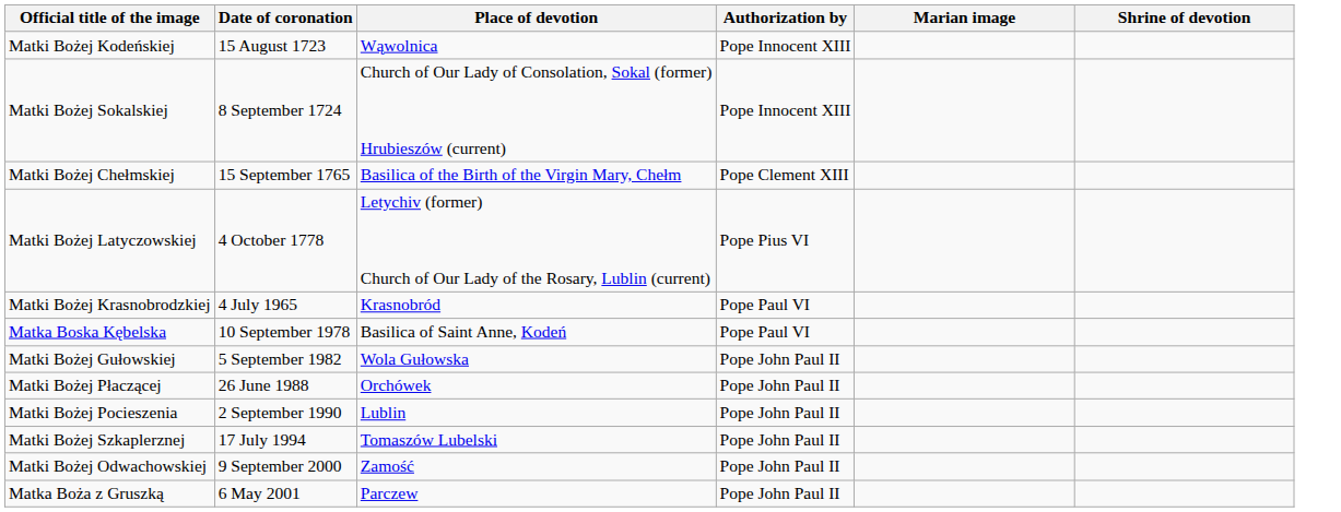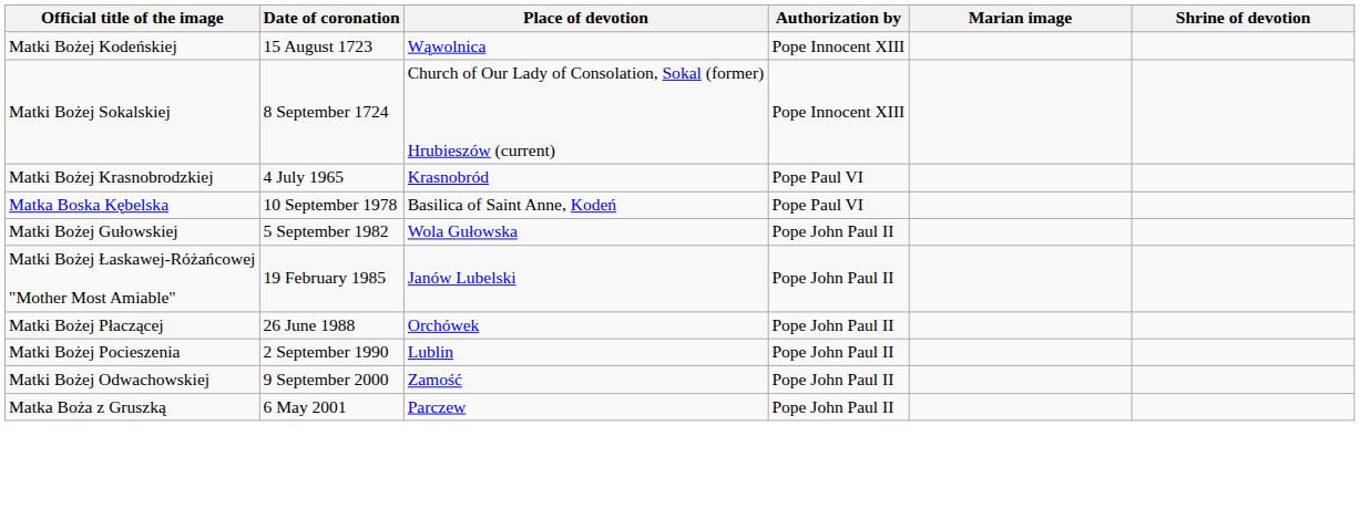- row: Matki Bożej Chełmskiej | 15 September 1765 | Basilica of the Birth of the Virgin Mary, Chełm | Pope Clement XIII
- row: Matki Bożej Latyczowskiej | 4 October 1778 | Letychiv (former) Church of Our Lady of the Rosary, Lublin (current) | Pope Pius VI
+ row: Matki Bożej Łaskawej-Różańcowej "Mother Most Amiable" | 19 February 1985 | Janów Lubelski | Pope John Paul II
- row: Matki Bożej Szkaplerznej | 17 July 1994 | Tomaszów Lubelski | Pope John Paul II
